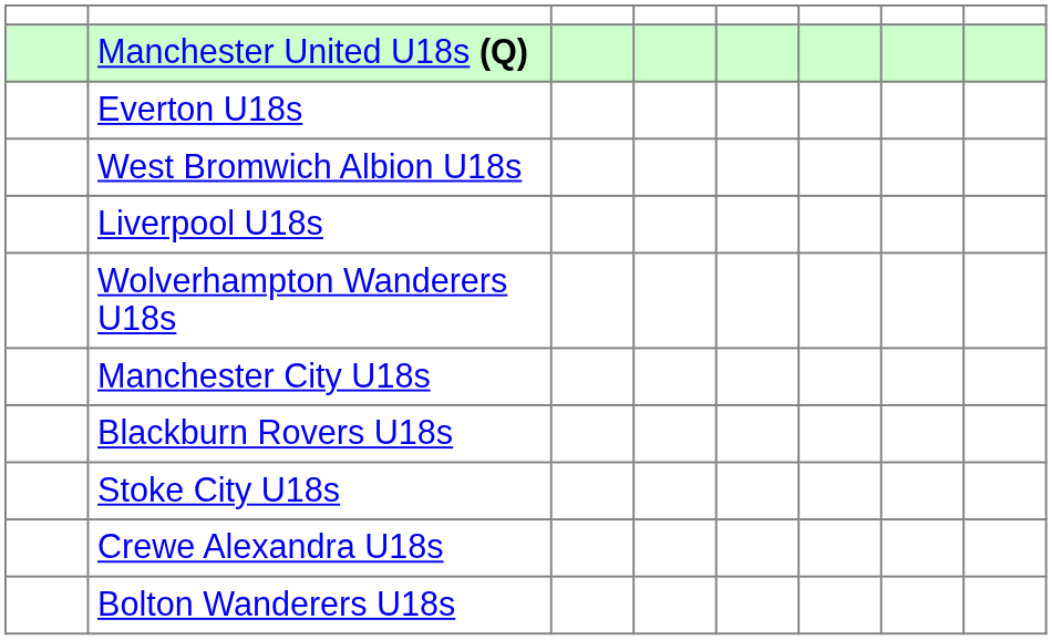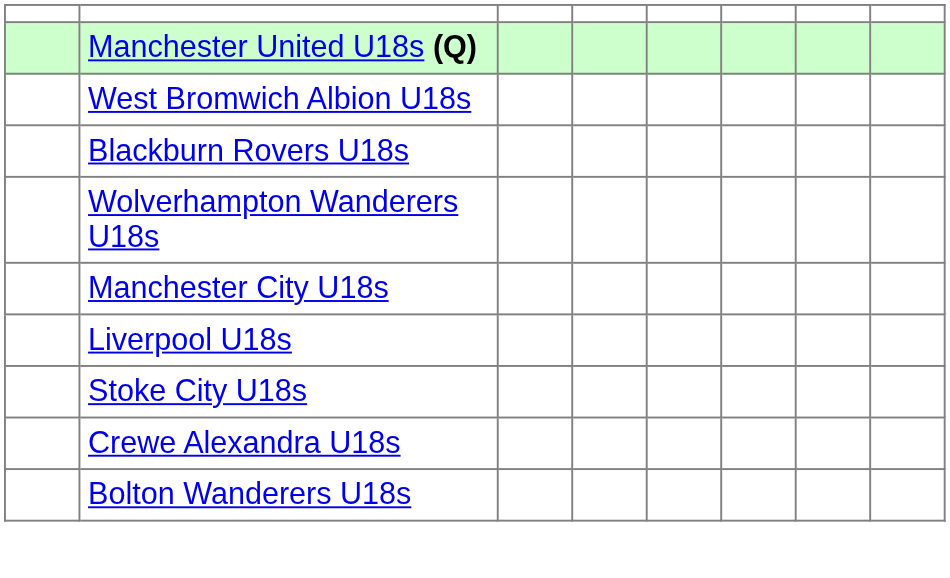- row: Everton U18s
rows swapped: Liverpool U18s <-> Blackburn Rovers U18s
